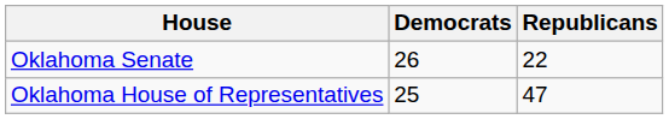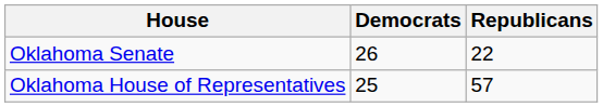Oklahoma House of Representatives | Republicans: 47 -> 57
